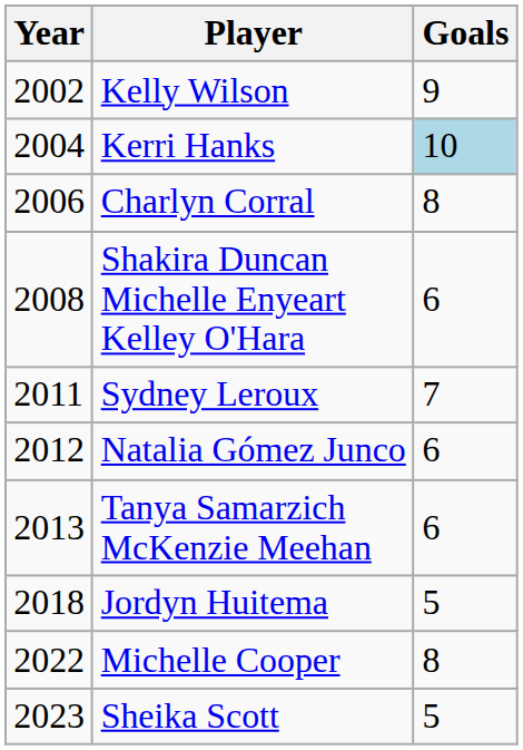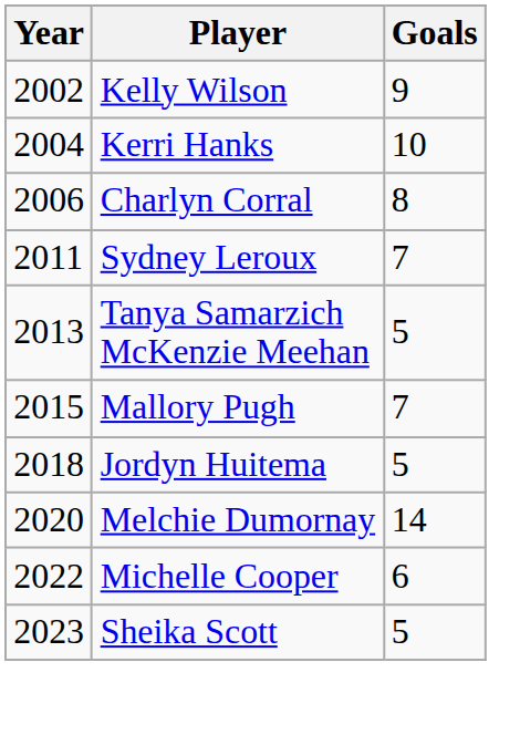Kerri Hanks | Goals: lightblue background -> no background
- row: 2008 | Shakira Duncan Michelle Enyeart Kelley O'Hara | 6
- row: 2012 | Natalia Gómez Junco | 6
Tanya Samarzich McKenzie Meehan | Goals: 6 -> 5
+ row: 2015 | Mallory Pugh | 7
+ row: 2020 | Melchie Dumornay | 14
Michelle Cooper | Goals: 8 -> 6
